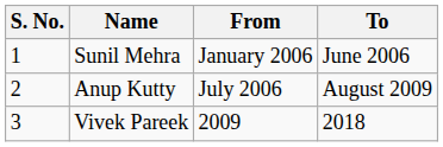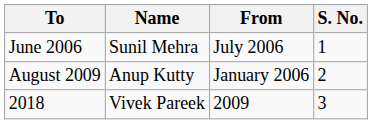columns swapped: S. No. <-> To
Sunil Mehra | From: January 2006 -> July 2006
Anup Kutty | From: July 2006 -> January 2006
